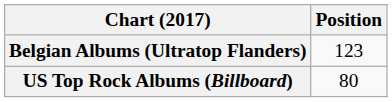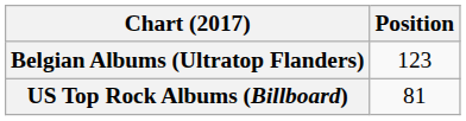US Top Rock Albums (Billboard) | Position: 80 -> 81
